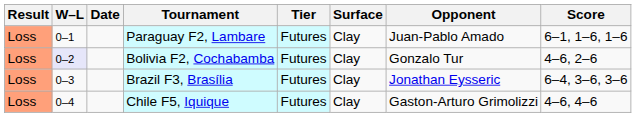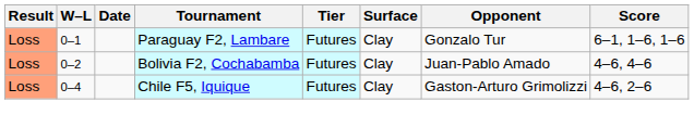Paraguay F2, Lambare | Opponent: Juan-Pablo Amado -> Gonzalo Tur
Bolivia F2, Cochabamba | W–L: lavender background -> no background
Bolivia F2, Cochabamba | Opponent: Gonzalo Tur -> Juan-Pablo Amado
Bolivia F2, Cochabamba | Score: 4–6, 2–6 -> 4–6, 4–6
- row: Loss | 0–3 | Brazil F3, Brasília | Futures | Clay | Jonathan Eysseric | 6–4, 3–6, 3–6
Chile F5, Iquique | Score: 4–6, 4–6 -> 4–6, 2–6
